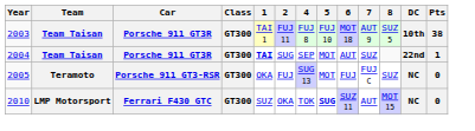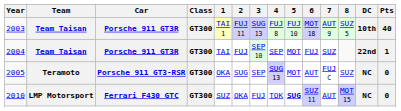+ column: 3 | SUG 13 | SEP 10 | SEP | FUJ
2003 | Pts: 38 -> 40
2004 | 1: bold -> normal
2004 | 2: SUG -> FUJ
2004 | 6: AUT -> FUJ
2005 | 2: FUJ -> SUG
2005 | 6: FUJ -> AUT
